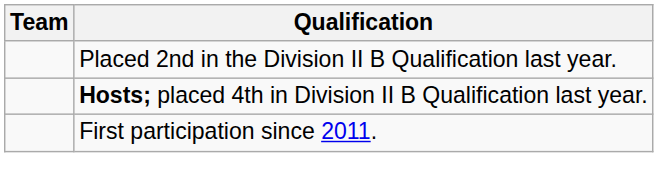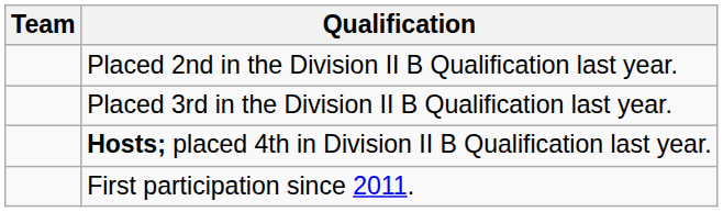+ row: Placed 3rd in the Division II B Qualification last year.
